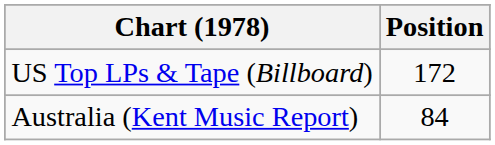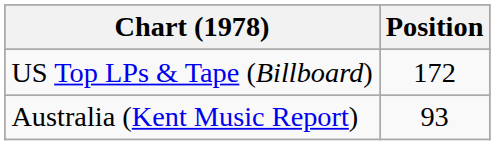Australia (Kent Music Report) | Position: 84 -> 93
